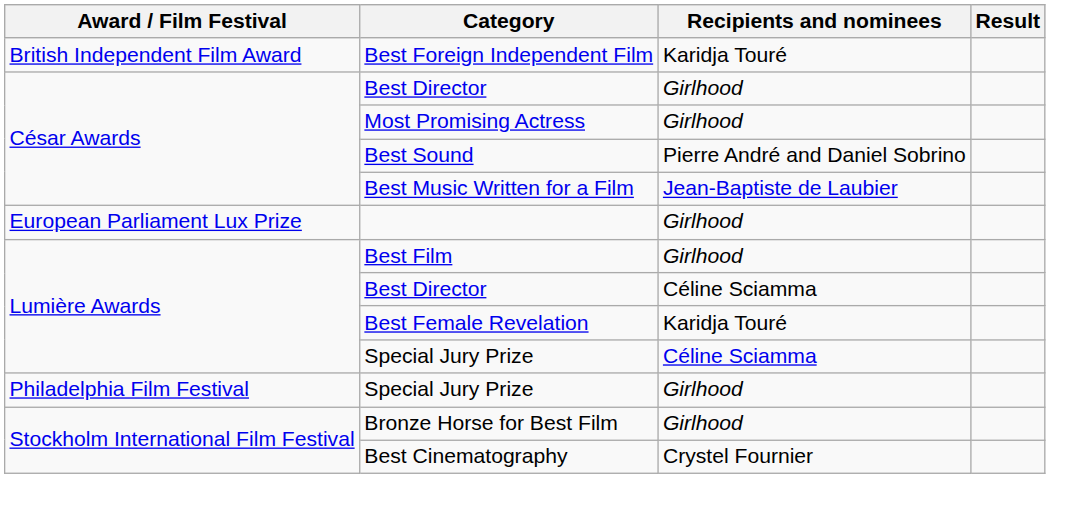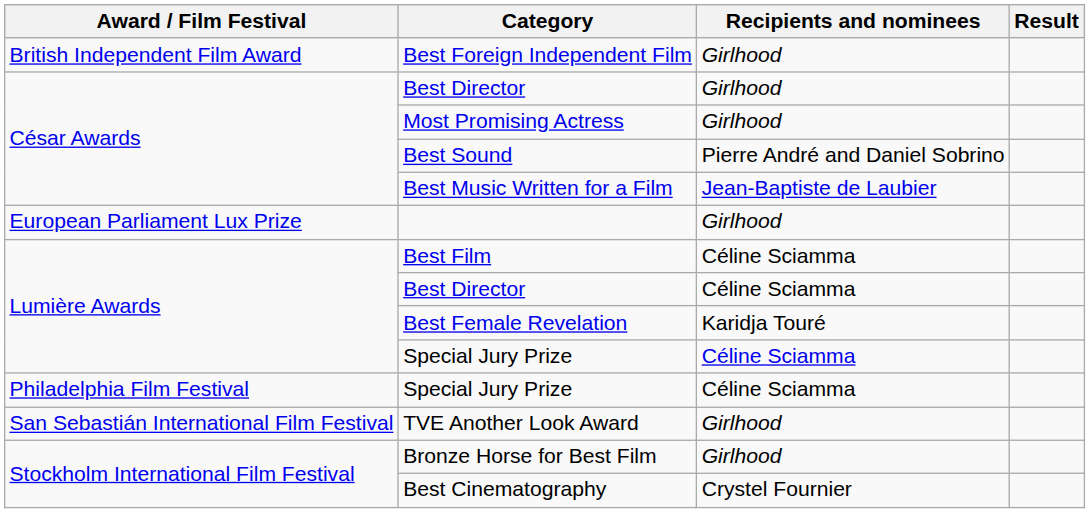Best Foreign Independent Film | Recipients and nominees: Karidja Touré -> Girlhood
Best Film | Recipients and nominees: Girlhood -> Céline Sciamma
Philadelphia Film Festival / Special Jury Prize | Recipients and nominees: Girlhood -> Céline Sciamma
+ row: San Sebastián International Film Festival | TVE Another Look Award | Girlhood
